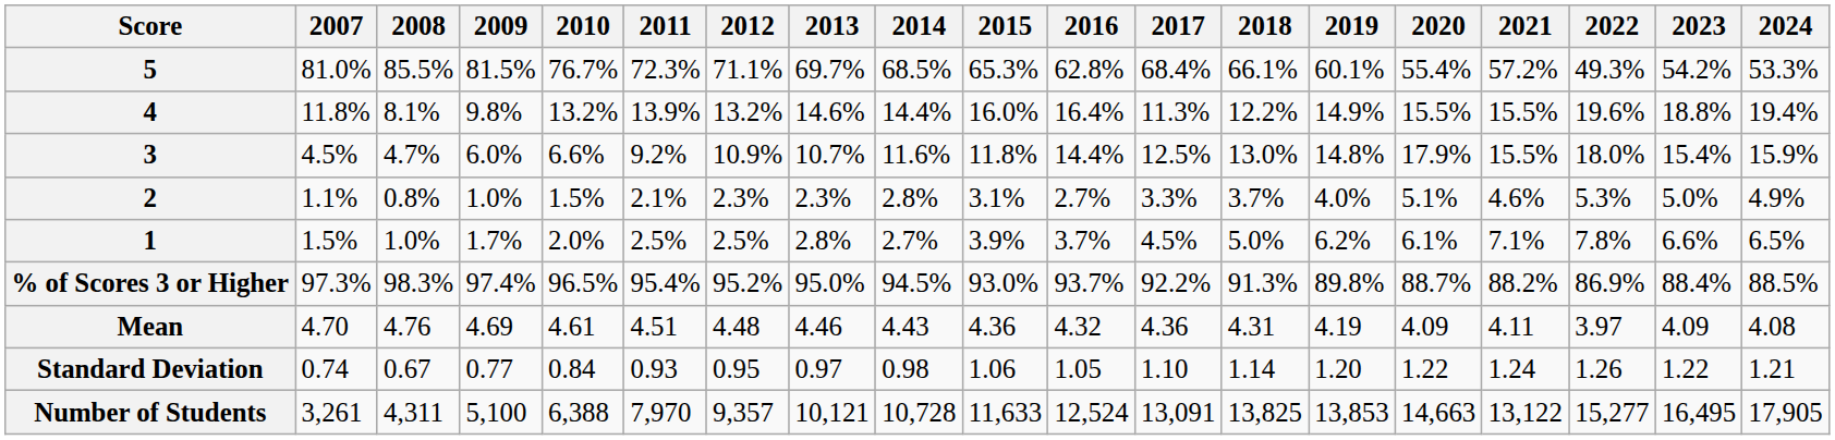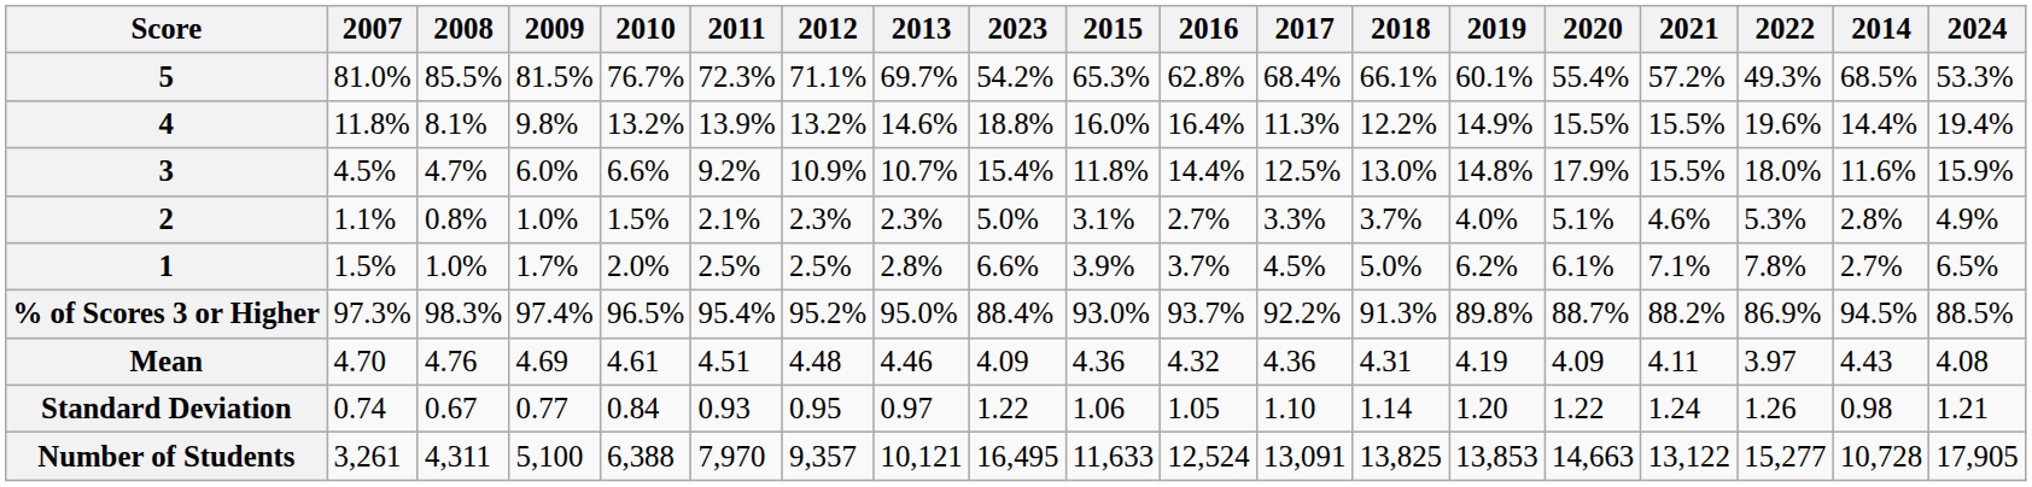columns swapped: 2014 <-> 2023
